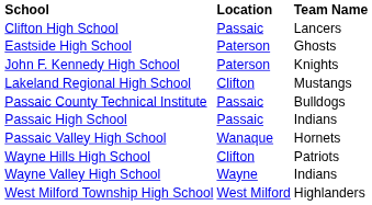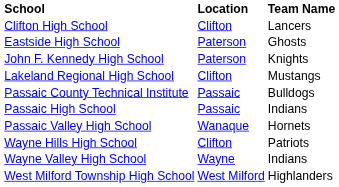Clifton High School | Location: Passaic -> Clifton
